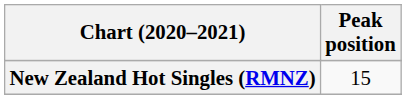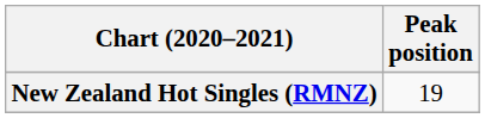New Zealand Hot Singles (RMNZ) | Peak position: 15 -> 19
